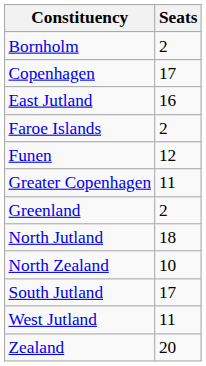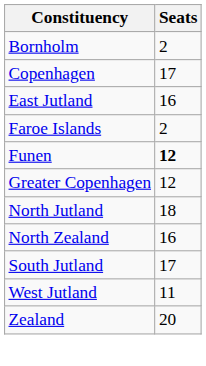Funen | Seats: normal -> bold
Greater Copenhagen | Seats: 11 -> 12
- row: Greenland | 2
North Zealand | Seats: 10 -> 16
